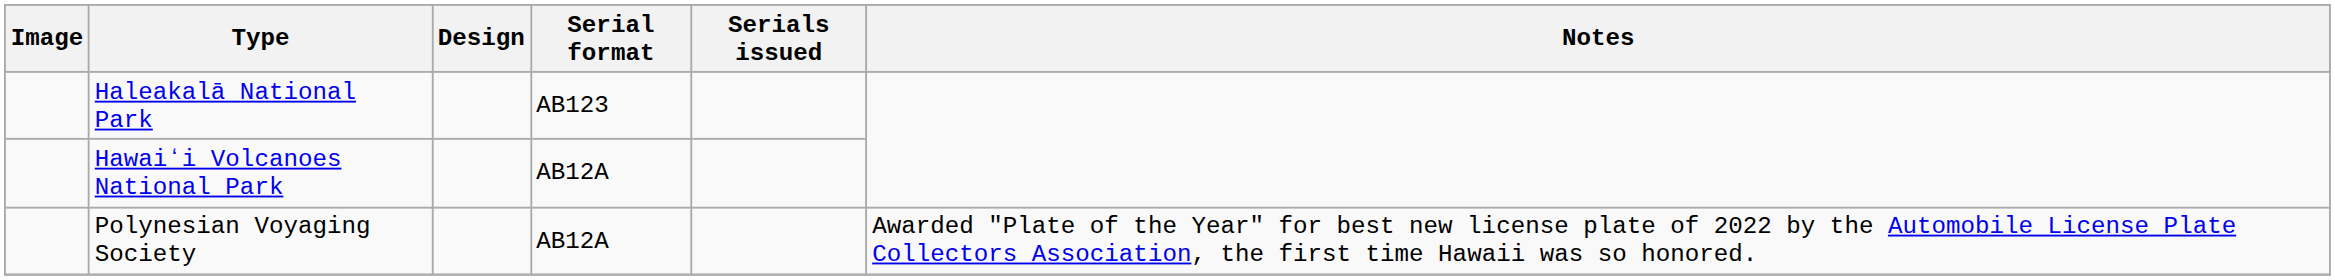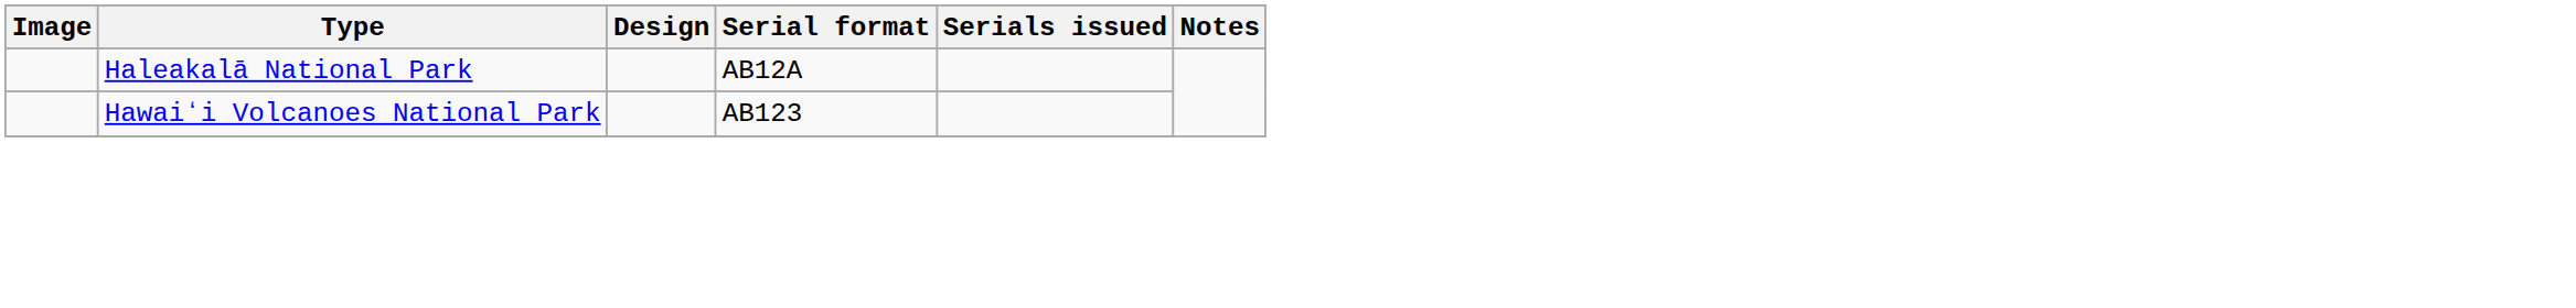Haleakalā National Park | Serial format: AB123 -> AB12A
Hawaiʻi Volcanoes National Park | Serial format: AB12A -> AB123
- row: Polynesian Voyaging Society | AB12A | Awarded "Plate of the Year" for best new license plate of 2022 by the Automobile License Plate Collectors Association, the first time Hawaii was so honored.
